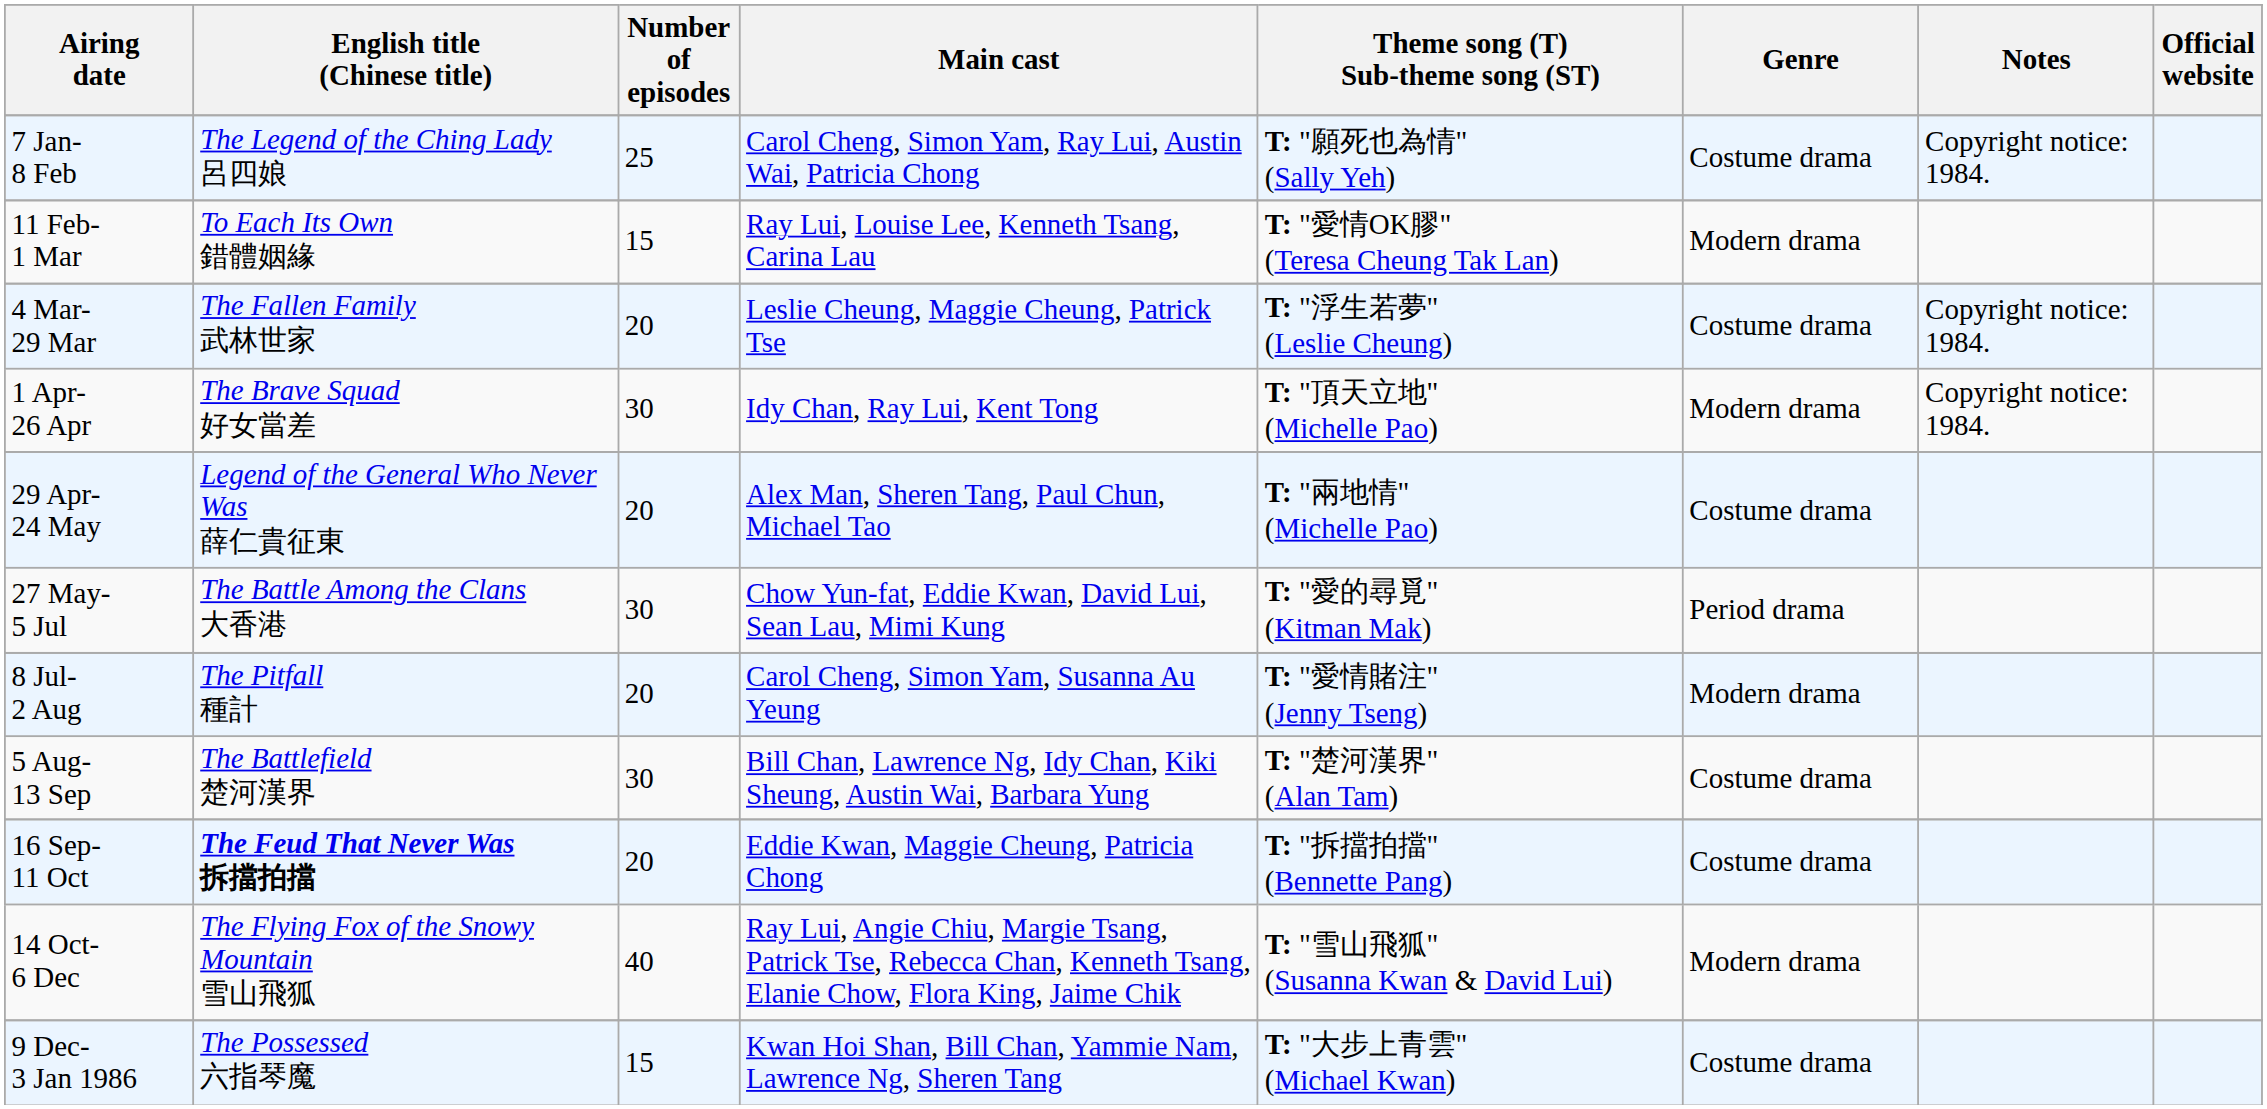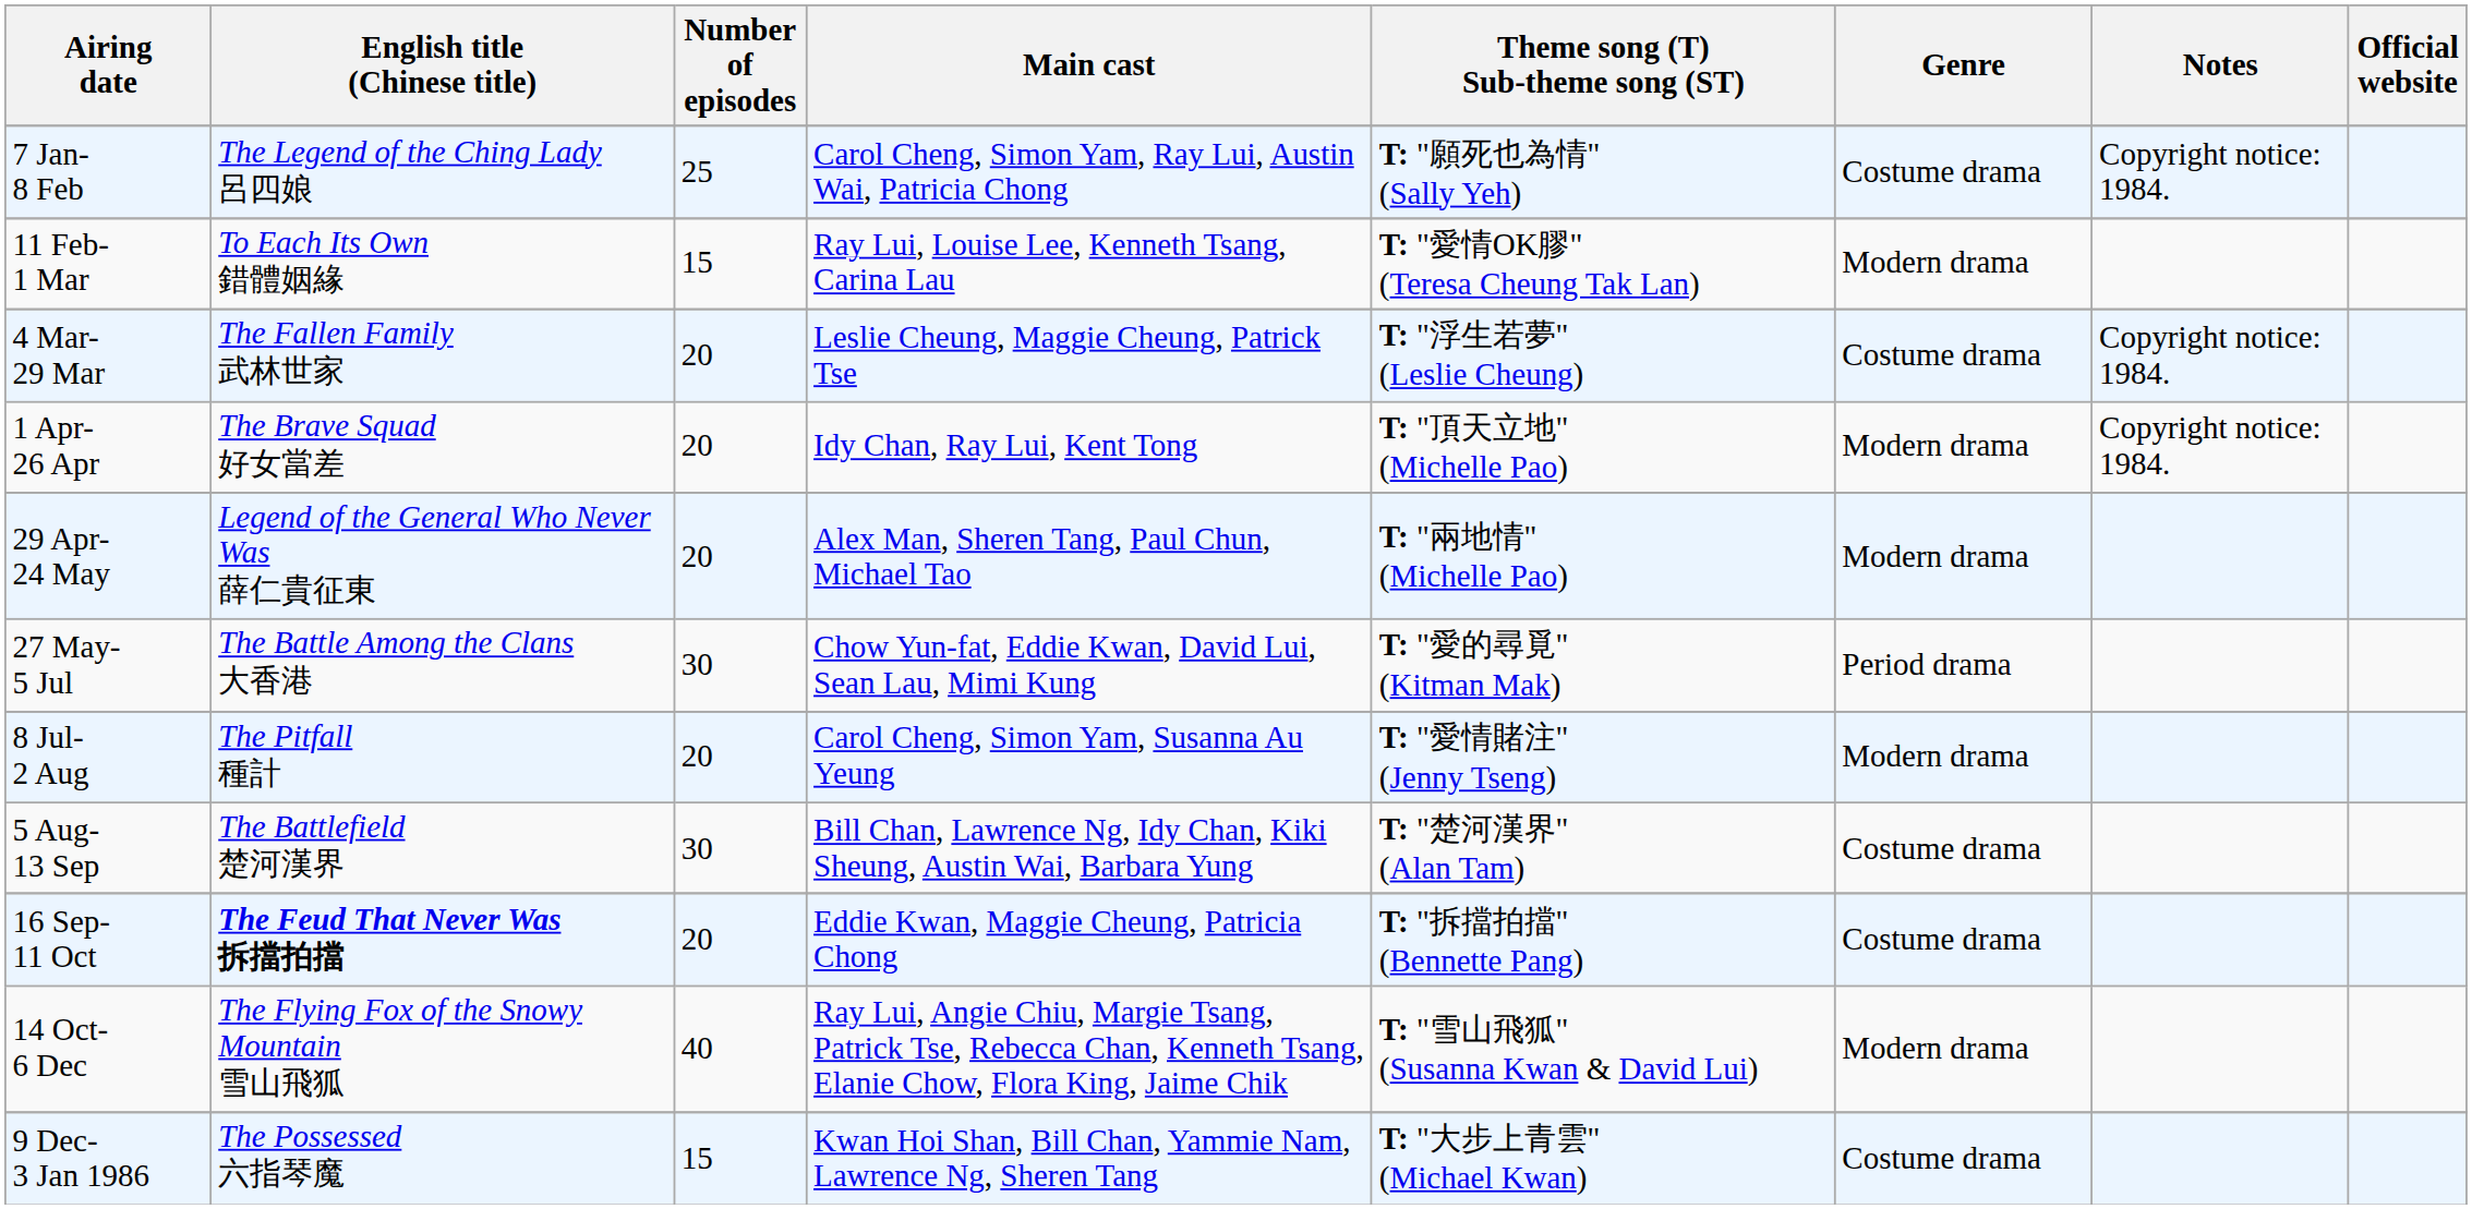1 Apr- 26 Apr | Number of episodes: 30 -> 20
29 Apr- 24 May | Genre: Costume drama -> Modern drama
